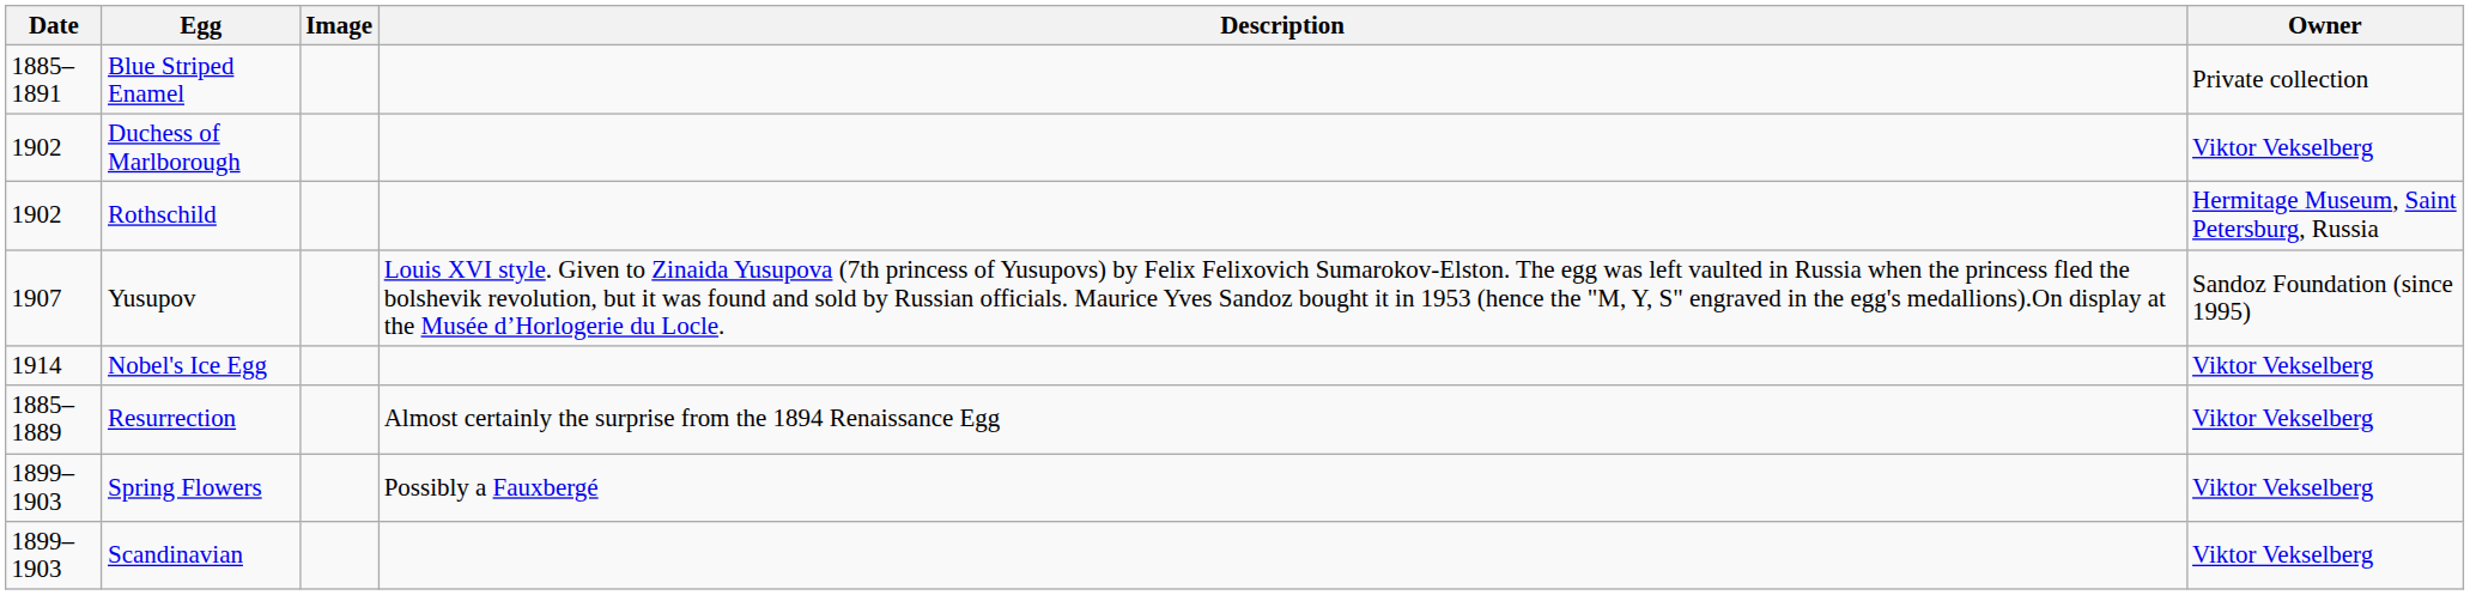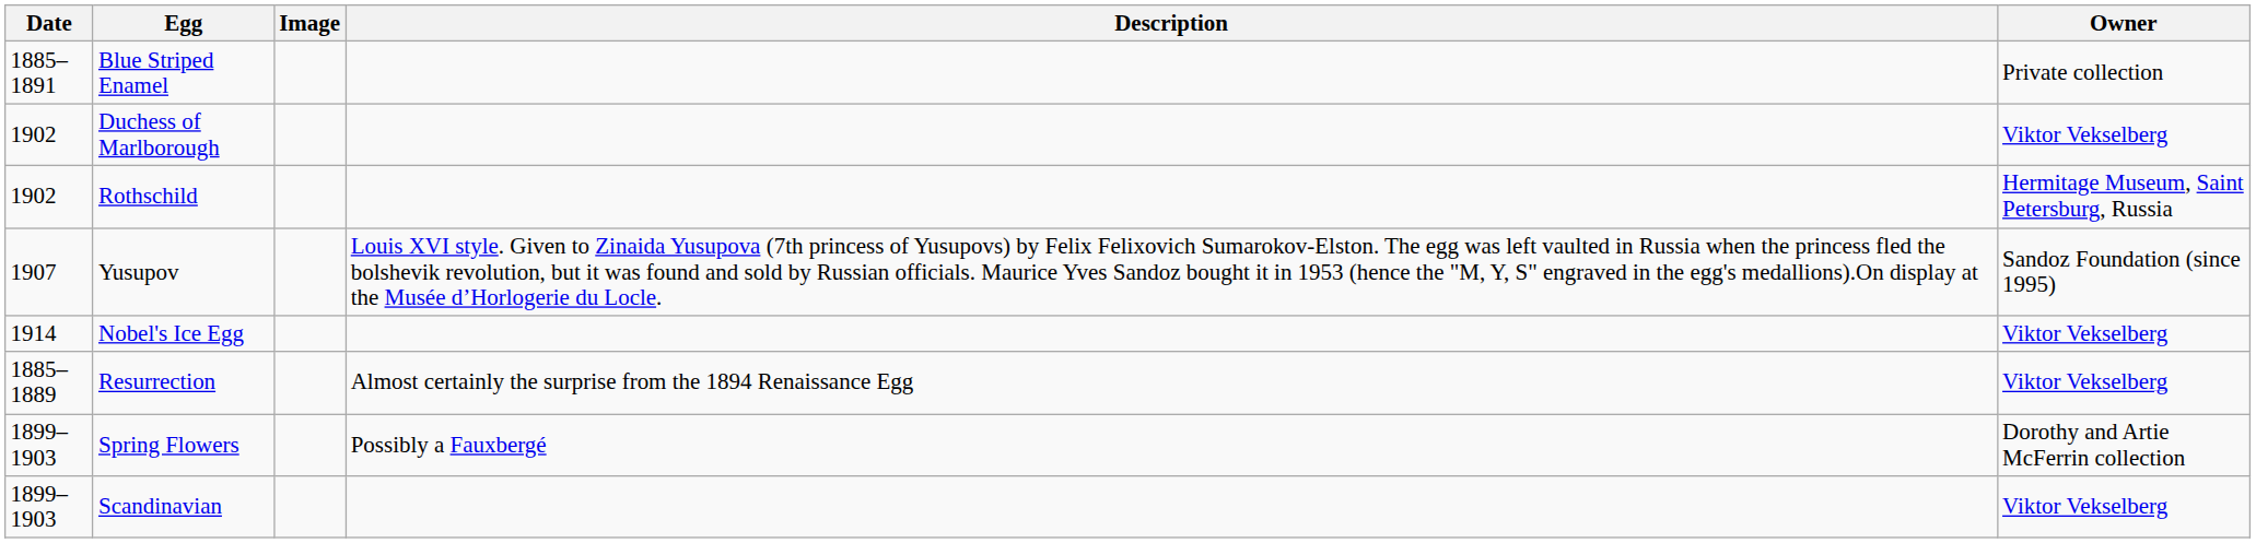Spring Flowers | Owner: Viktor Vekselberg -> Dorothy and Artie McFerrin collection
